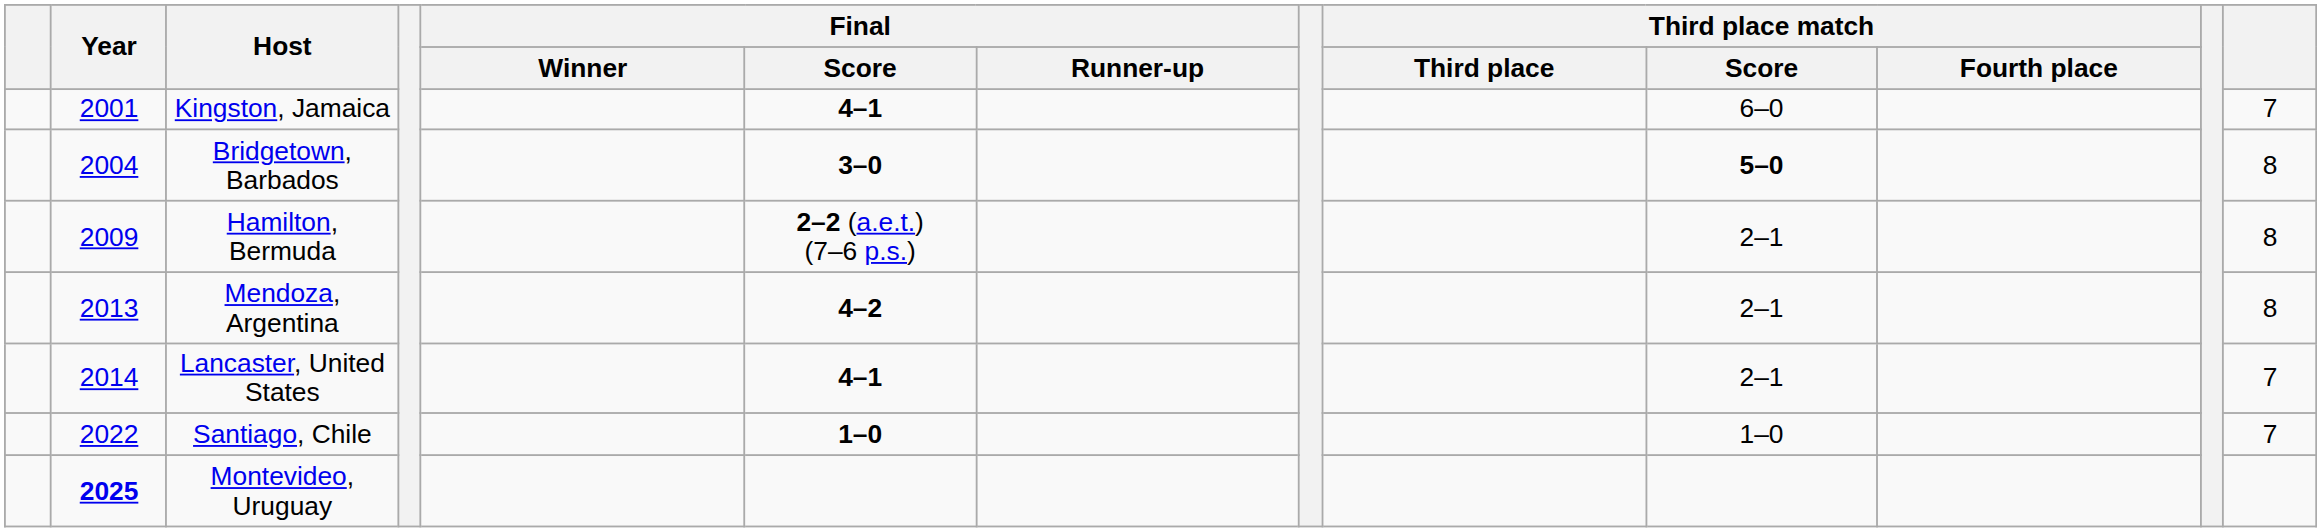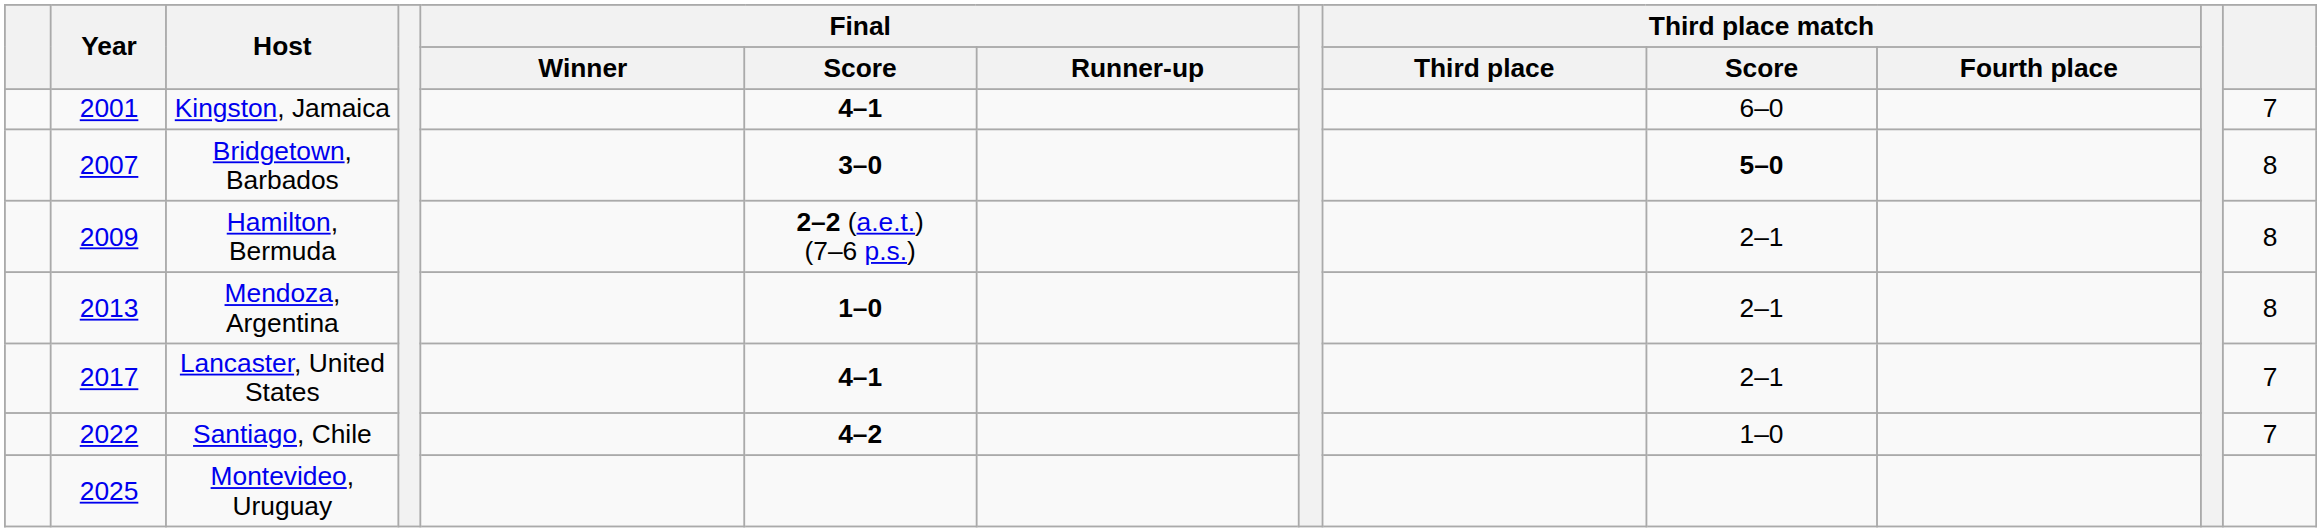Bridgetown, Barbados | Year: 2004 -> 2007
Mendoza, Argentina | Final / Score: 4–2 -> 1–0
Lancaster, United States | Year: 2014 -> 2017
Santiago, Chile | Final / Score: 1–0 -> 4–2
Montevideo, Uruguay | Year: bold -> normal
